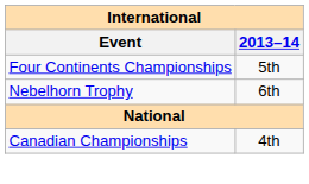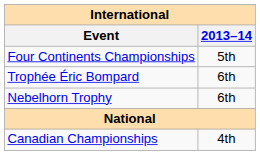+ row: Trophée Éric Bompard | 6th
